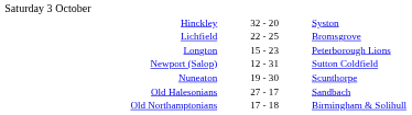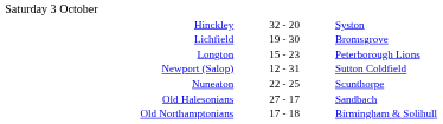Lichfield | column 2: 22 - 25 -> 19 - 30
Nuneaton | column 2: 19 - 30 -> 22 - 25
